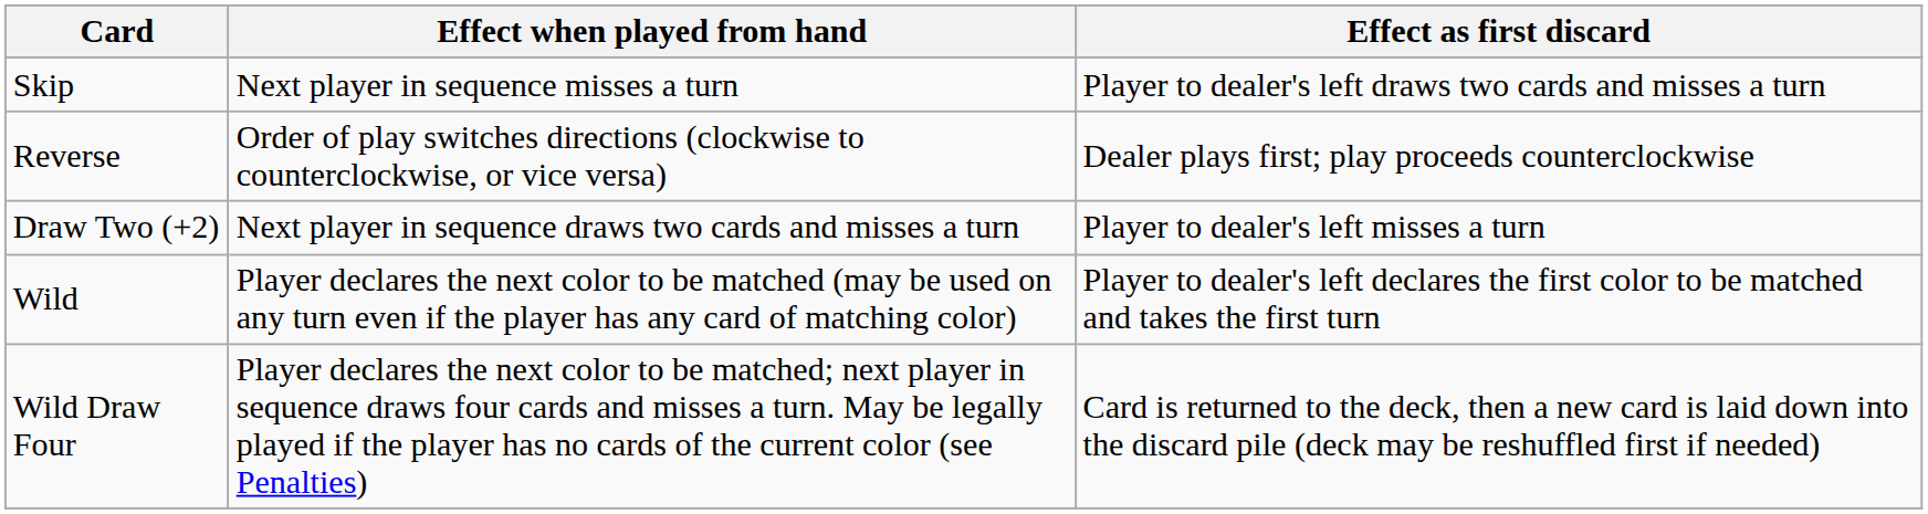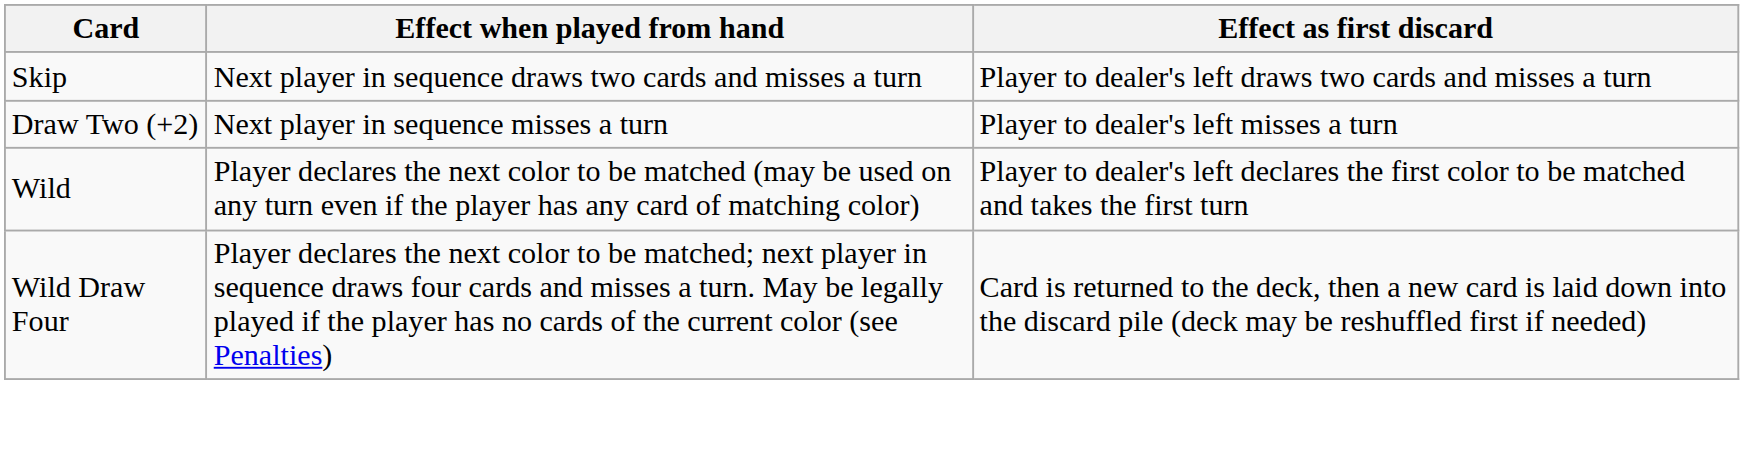Skip | Effect when played from hand: Next player in sequence misses a turn -> Next player in sequence draws two cards and misses a turn
- row: Reverse | Order of play switches directions (clockwise to counterclockwise, or vice versa) | Dealer plays first; play proceeds counterclockwise
Draw Two (+2) | Effect when played from hand: Next player in sequence draws two cards and misses a turn -> Next player in sequence misses a turn
